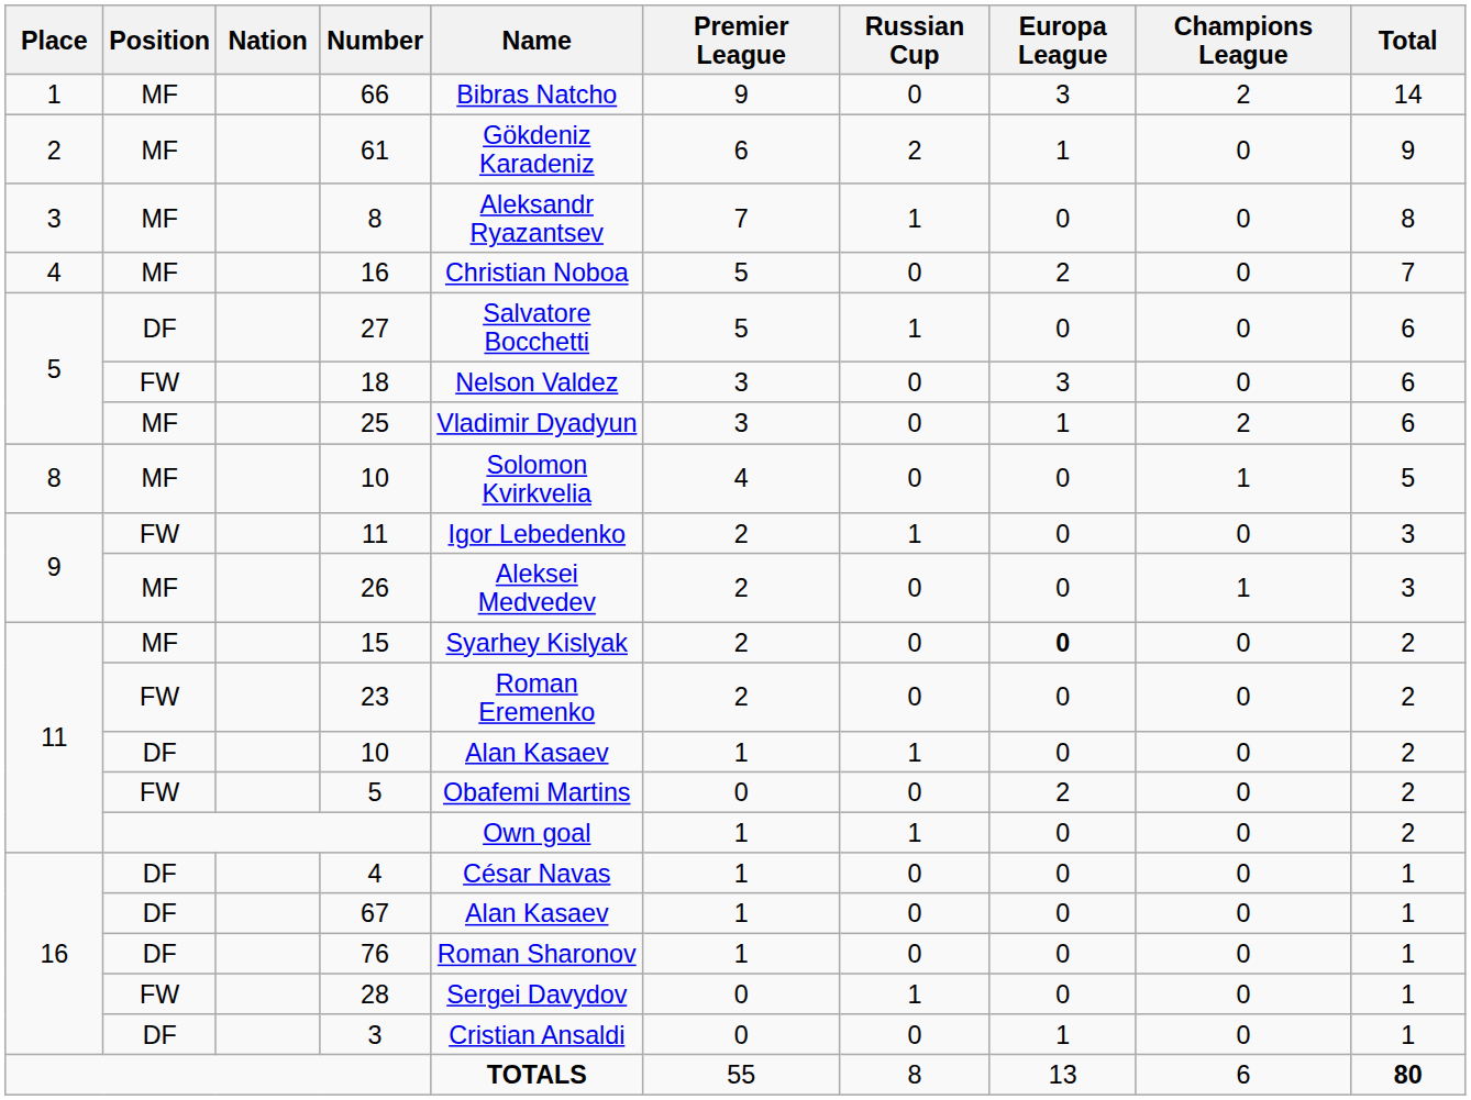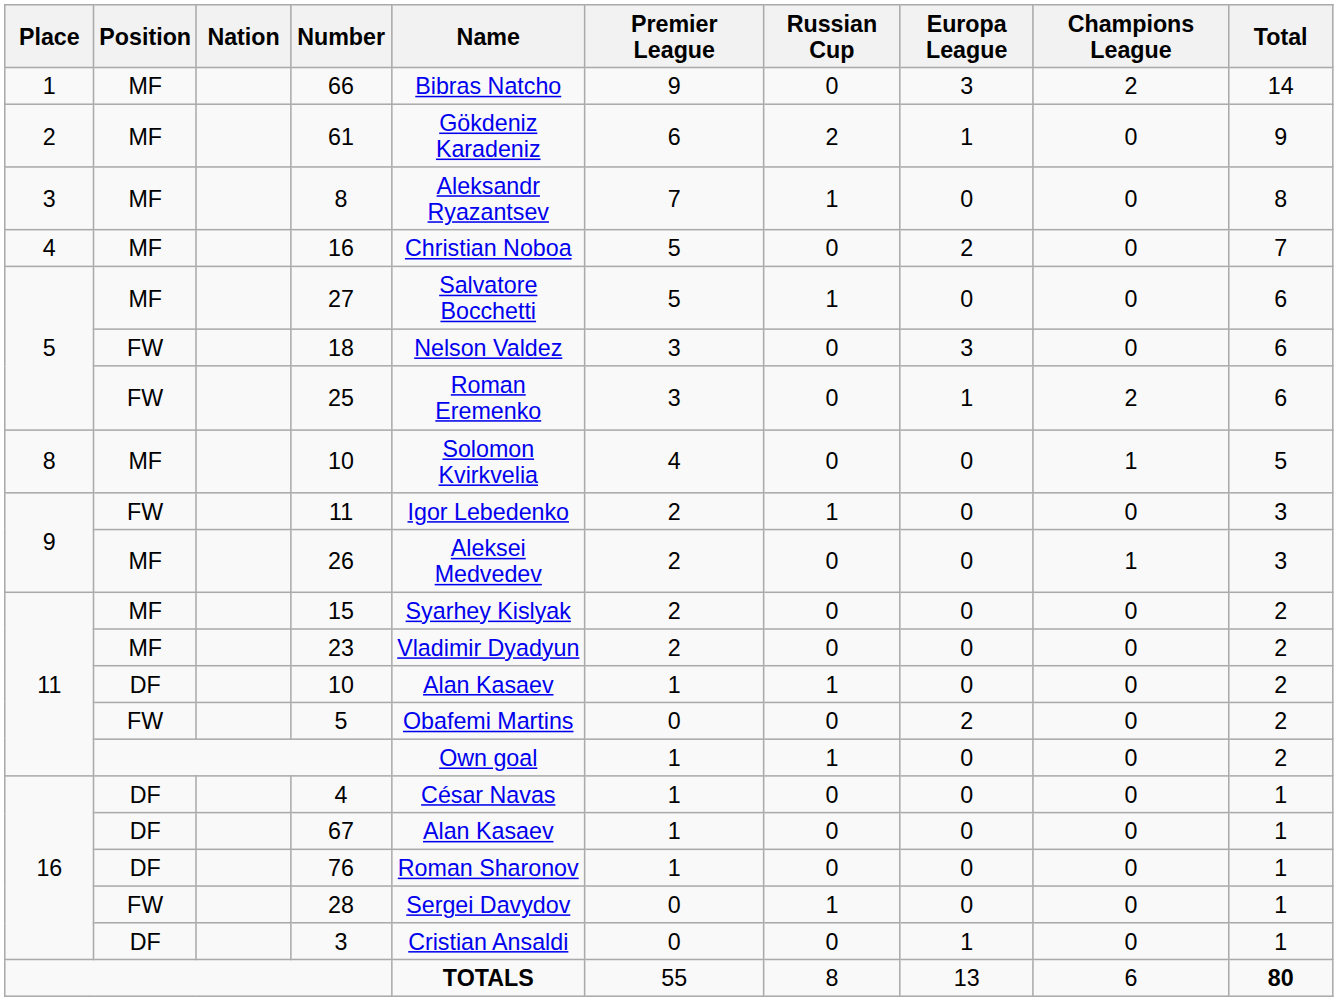27 | Position: DF -> MF
25 | Position: MF -> FW
25 | Name: Vladimir Dyadyun -> Roman Eremenko
15 | Europa League: bold -> normal
23 | Position: FW -> MF
23 | Name: Roman Eremenko -> Vladimir Dyadyun
